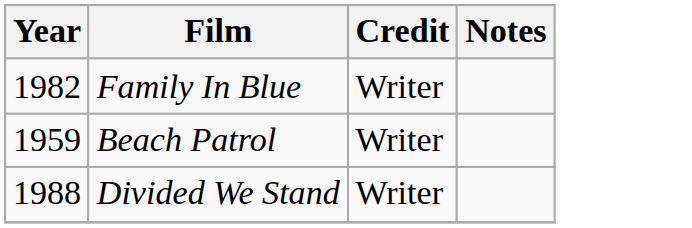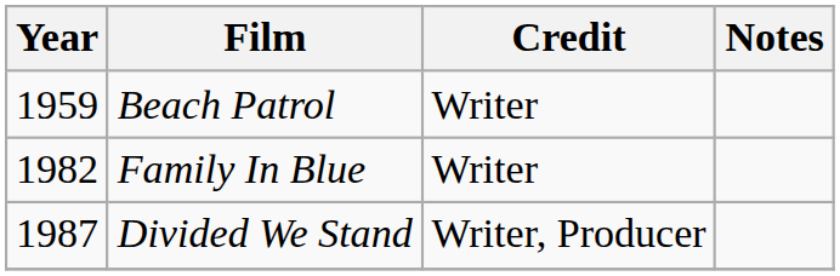rows swapped: Beach Patrol <-> Family In Blue
Divided We Stand | Year: 1988 -> 1987
Divided We Stand | Credit: Writer -> Writer, Producer
